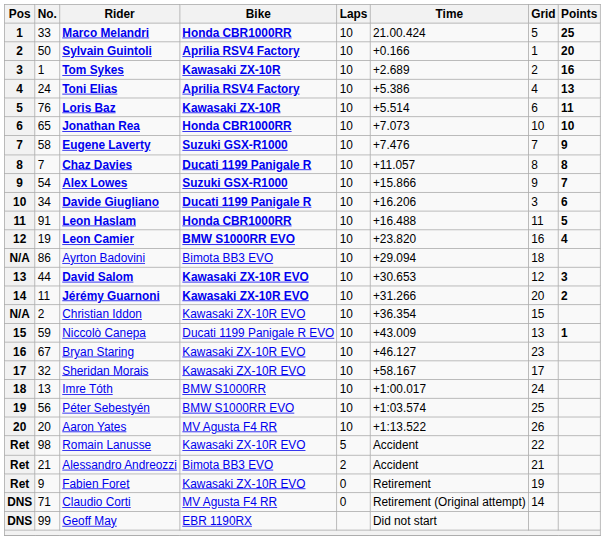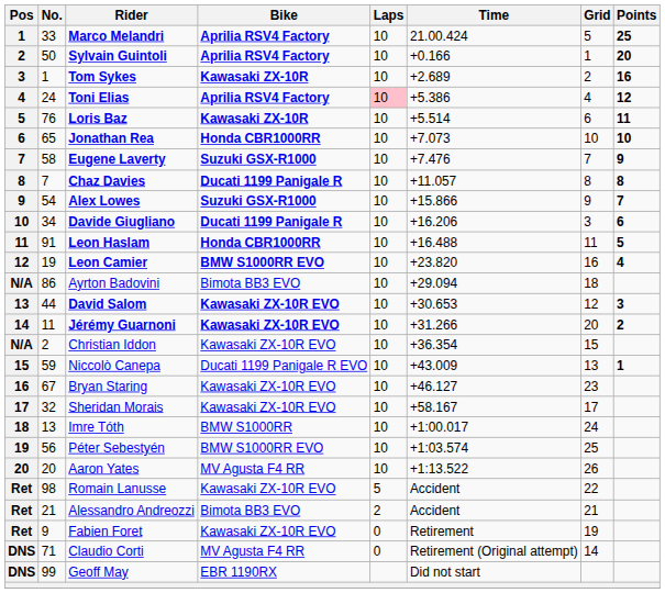Marco Melandri | Bike: Honda CBR1000RR -> Aprilia RSV4 Factory
Toni Elias | Laps: no background -> pink background
Toni Elias | Points: 13 -> 12
